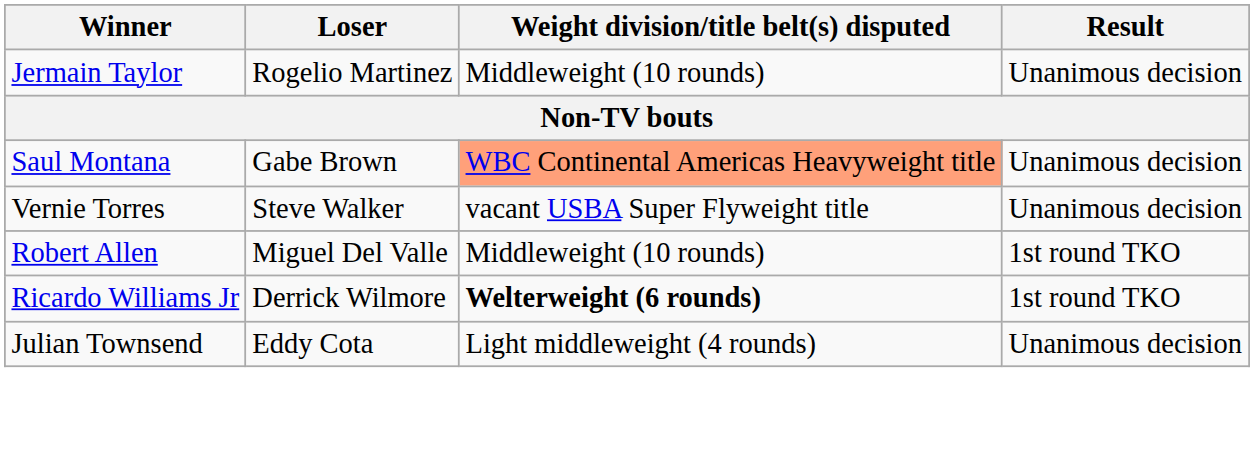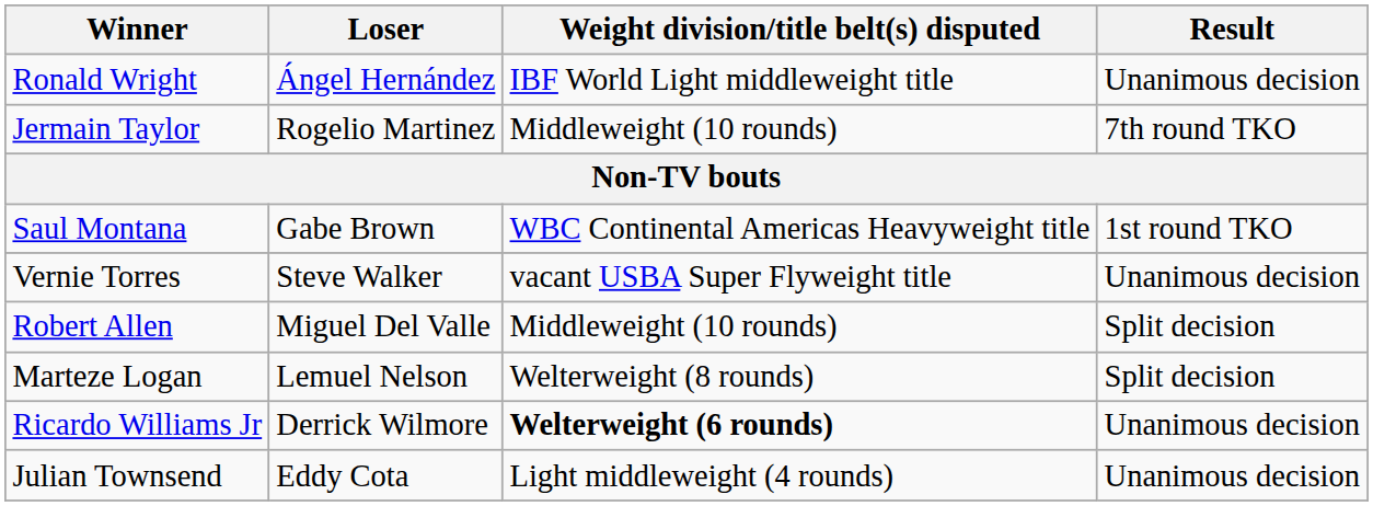+ row: Ronald Wright | Ángel Hernández | IBF World Light middleweight title | Unanimous decision
Jermain Taylor | Result: Unanimous decision -> 7th round TKO
Saul Montana | Weight division/title belt(s) disputed: lightsalmon background -> no background
Saul Montana | Result: Unanimous decision -> 1st round TKO
Robert Allen | Result: 1st round TKO -> Split decision
+ row: Marteze Logan | Lemuel Nelson | Welterweight (8 rounds) | Split decision
Ricardo Williams Jr | Result: 1st round TKO -> Unanimous decision
